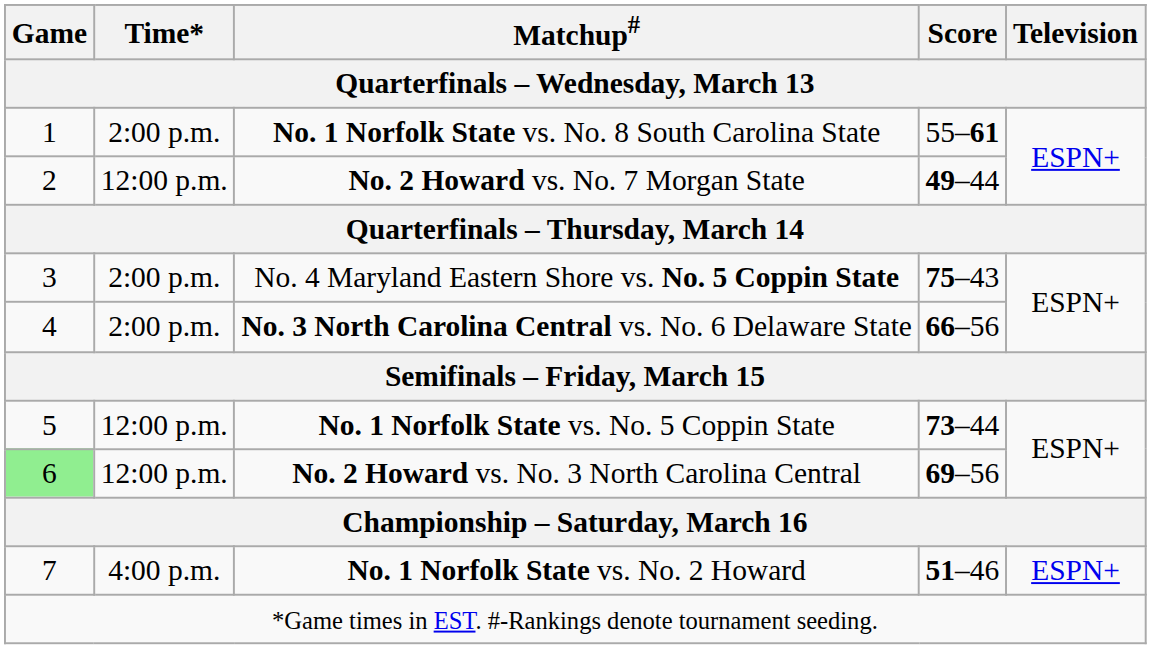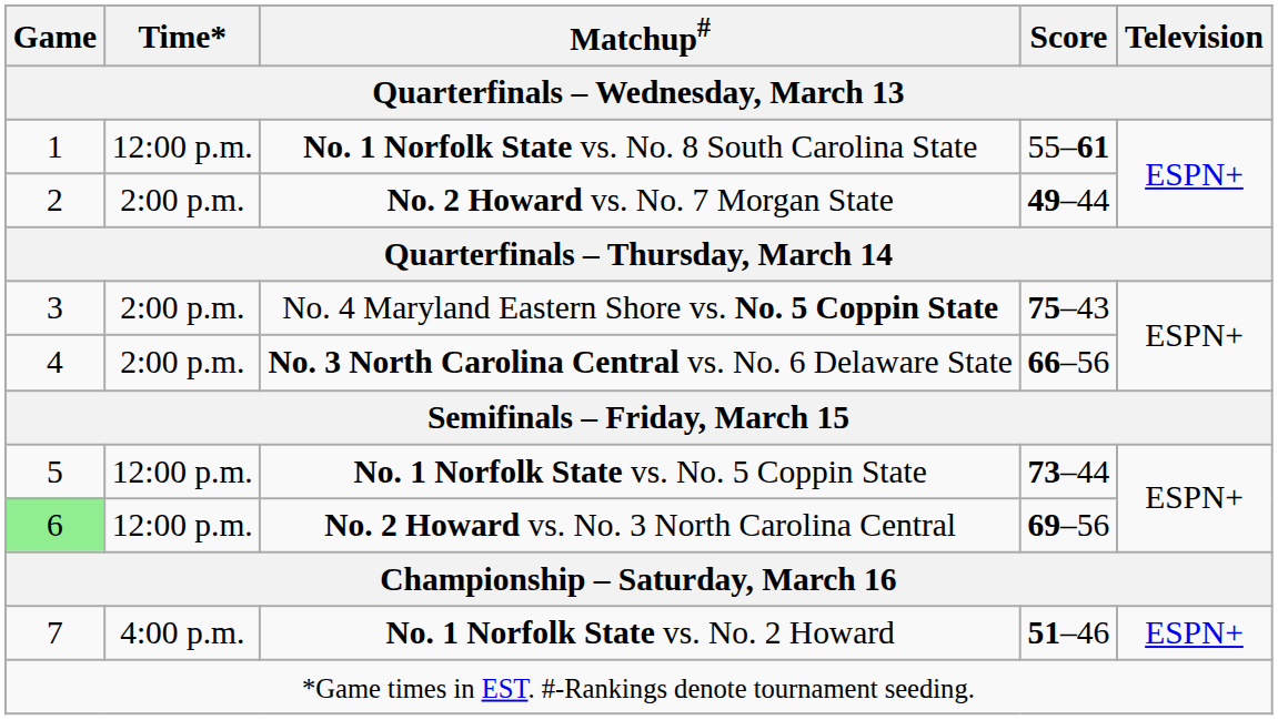No. 1 Norfolk State vs. No. 8 South Carolina State | Time*: 2:00 p.m. -> 12:00 p.m.
No. 2 Howard vs. No. 7 Morgan State | Time*: 12:00 p.m. -> 2:00 p.m.
